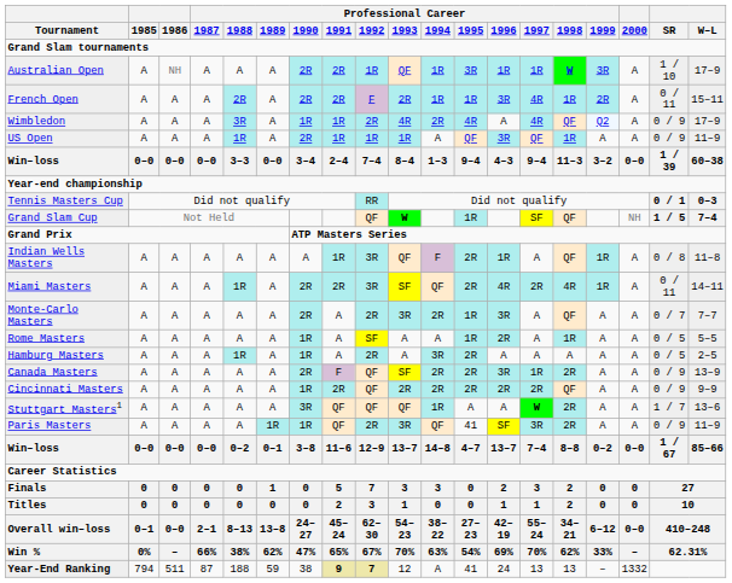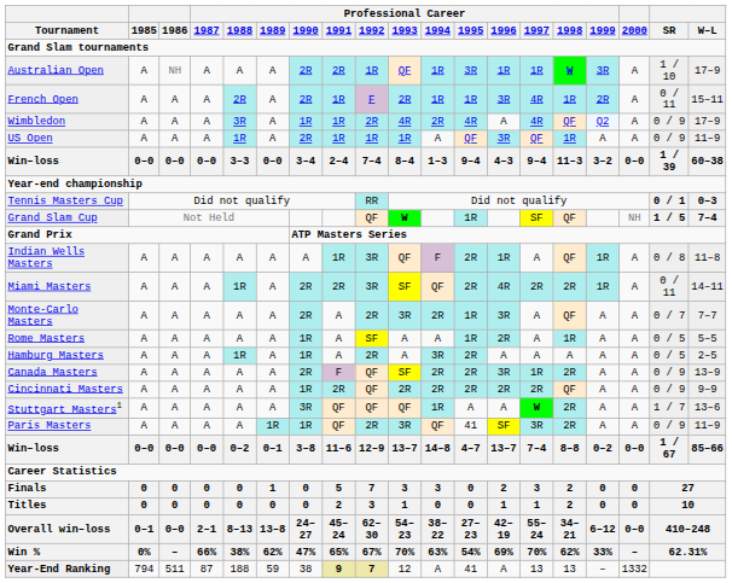French Open | Professional Career / 1991: 2R -> 1R
Miami Masters | Professional Career / 1998: 4R -> 2R
Year-End Ranking | Professional Career / 1996: 24 -> A
